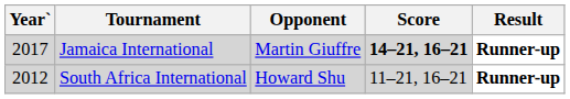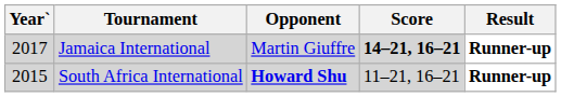South Africa International | Year`: 2012 -> 2015
South Africa International | Opponent: normal -> bold
